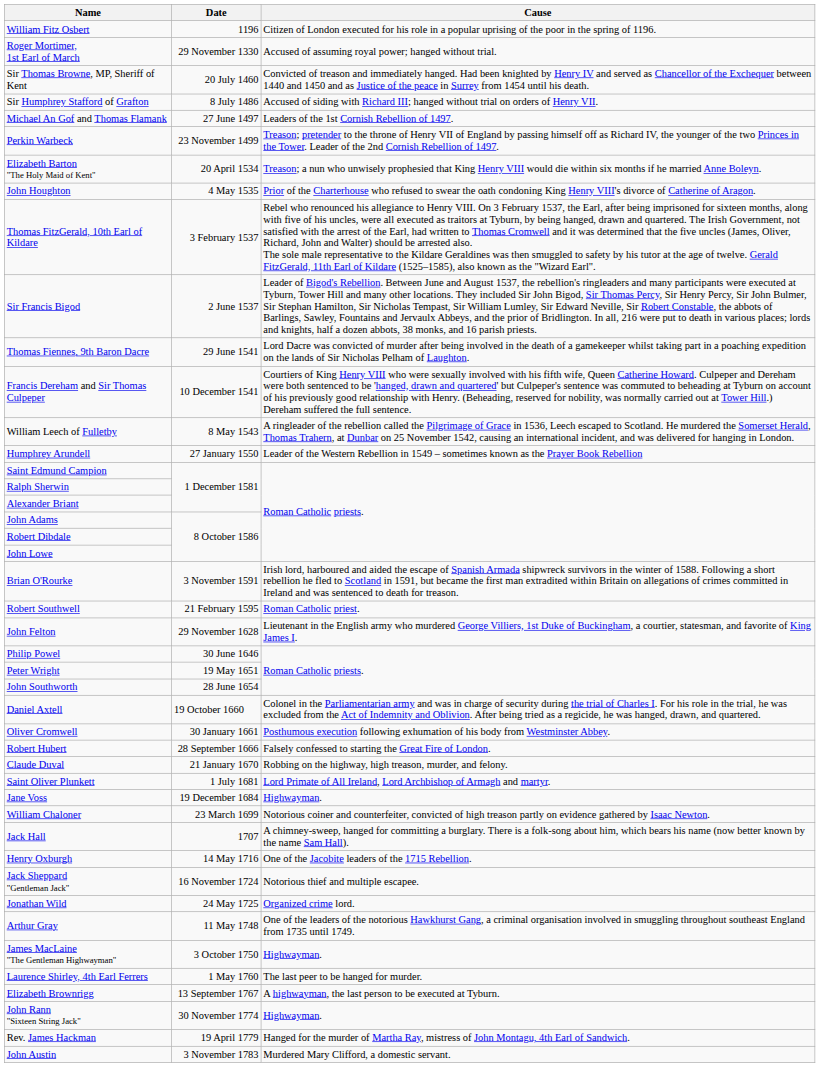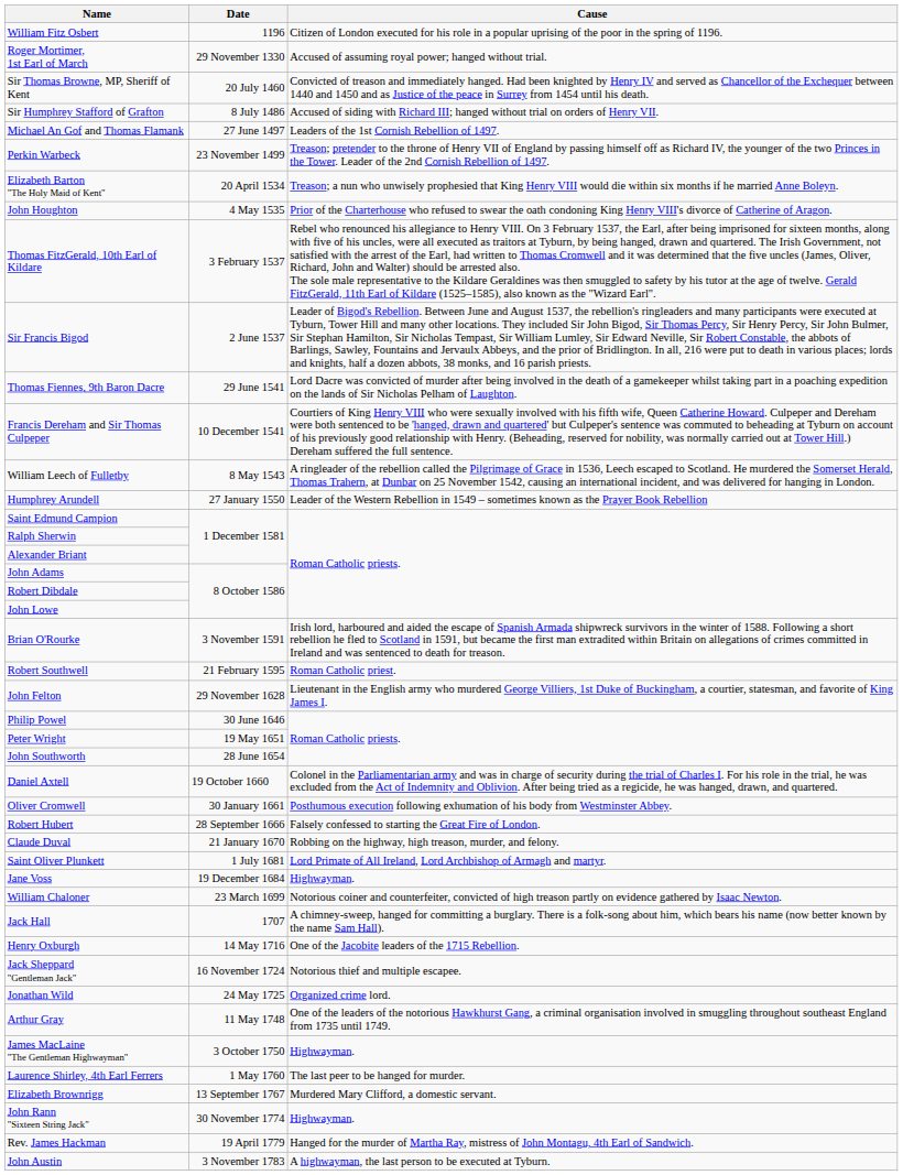Elizabeth Brownrigg | Cause: A highwayman, the last person to be executed at Tyburn. -> Murdered Mary Clifford, a domestic servant.
John Austin | Cause: Murdered Mary Clifford, a domestic servant. -> A highwayman, the last person to be executed at Tyburn.
